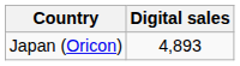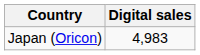Japan (Oricon) | Digital sales: 4,893 -> 4,983
